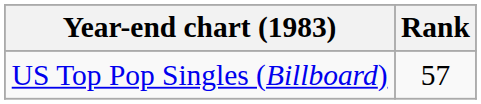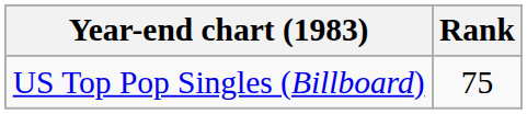US Top Pop Singles (Billboard) | Rank: 57 -> 75
